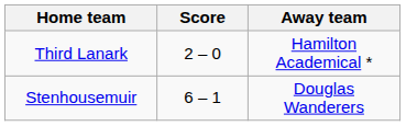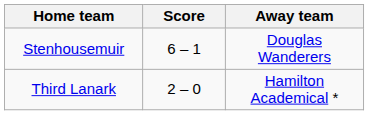rows swapped: Stenhousemuir <-> Third Lanark
